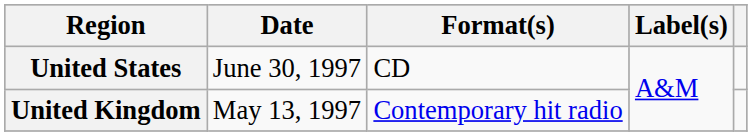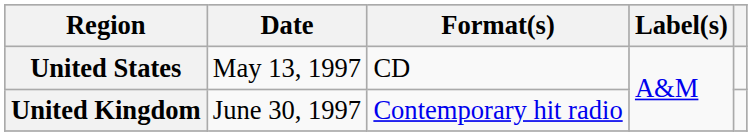United States | Date: June 30, 1997 -> May 13, 1997
United Kingdom | Date: May 13, 1997 -> June 30, 1997
